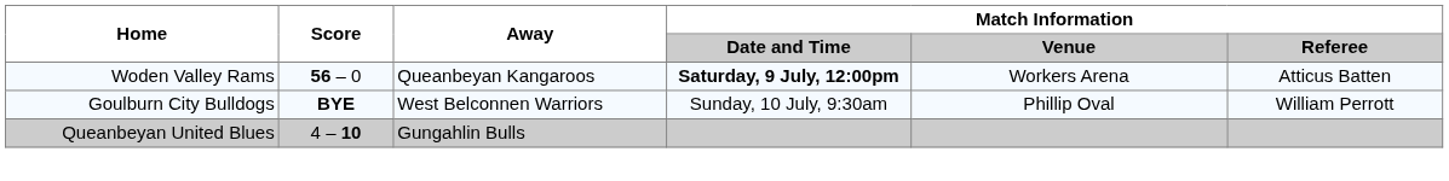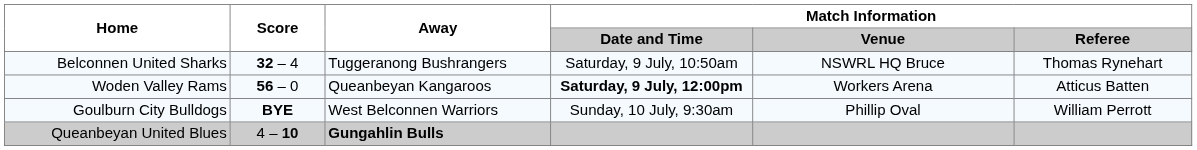+ row: Belconnen United Sharks | 32 – 4 | Tuggeranong Bushrangers | Saturday, 9 July, 10:50am | NSWRL HQ Bruce | Thomas Rynehart
Queanbeyan United Blues | Away: normal -> bold
